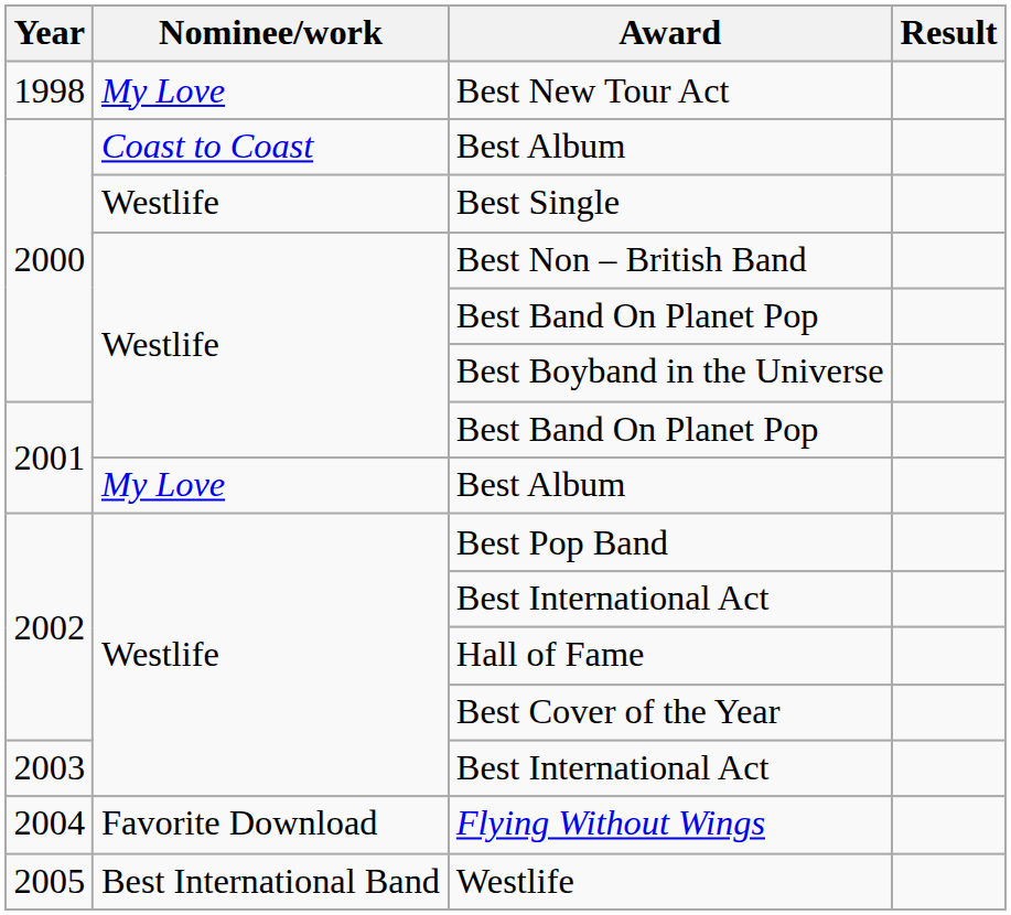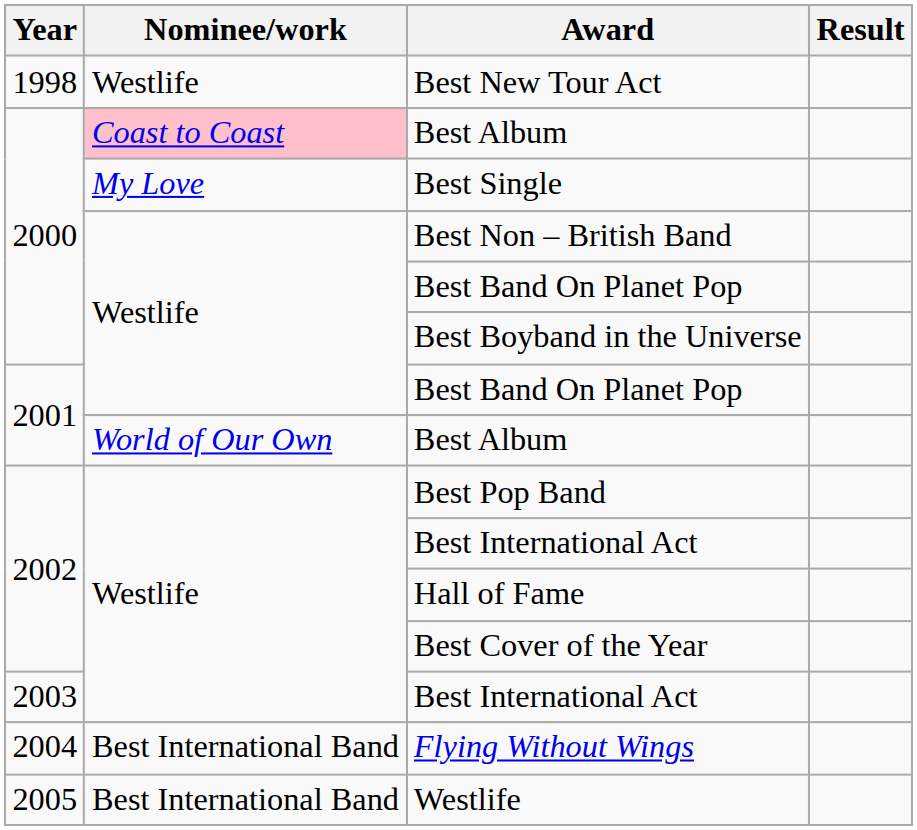Best New Tour Act | Nominee/work: My Love -> Westlife
2000 / Best Album | Nominee/work: no background -> pink background
Best Single | Nominee/work: Westlife -> My Love
2001 / Best Album | Nominee/work: My Love -> World of Our Own
Flying Without Wings | Nominee/work: Favorite Download -> Best International Band
